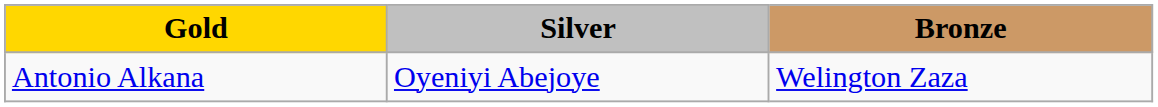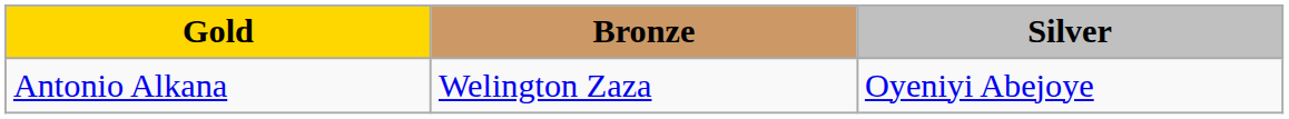columns swapped: Silver <-> Bronze
